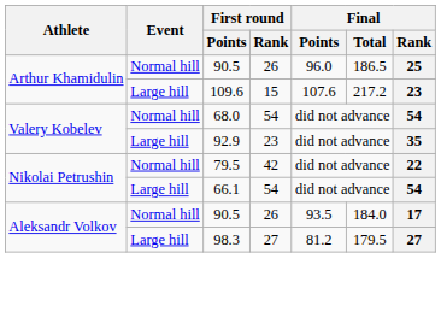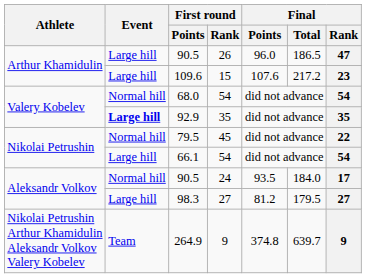Arthur Khamidulin / 90.5 | Event: Normal hill -> Large hill
Arthur Khamidulin / 90.5 | Final / Rank: 25 -> 47
92.9 | Event: normal -> bold
92.9 | First round / Rank: 23 -> 35
79.5 | First round / Rank: 42 -> 45
Aleksandr Volkov / 90.5 | First round / Rank: 26 -> 24
+ row: Nikolai Petrushin Arthur Khamidulin Aleksandr Volkov Valery Kobelev | Team | 264.9 | 9 | 374.8 | 639.7 | 9
